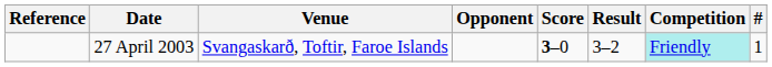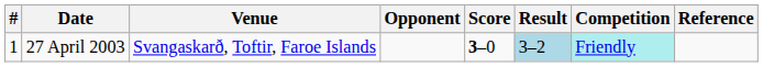columns swapped: # <-> Reference
27 April 2003 | Result: no background -> lightblue background
